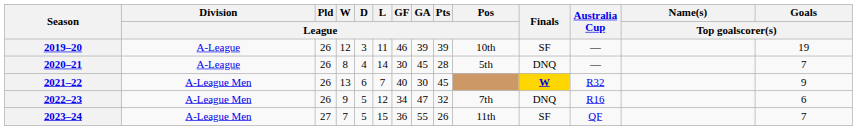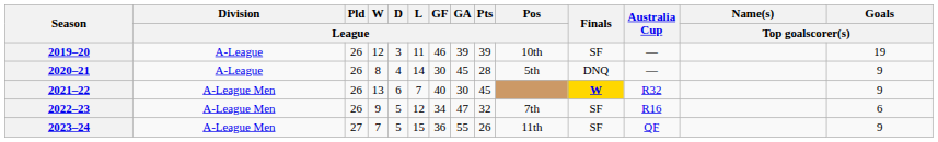2020–21 | Goals / Top goalscorer(s): 7 -> 9
2022–23 | Finals: DNQ -> SF
2023–24 | Goals / Top goalscorer(s): 7 -> 9
